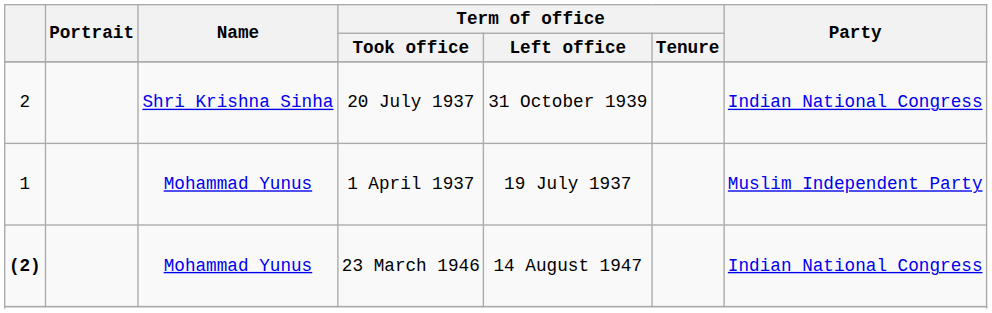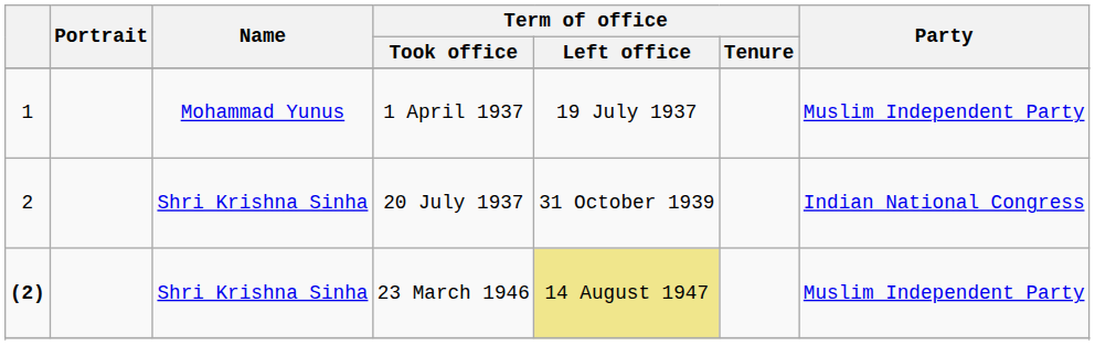rows swapped: 1 April 1937 <-> 20 July 1937
23 March 1946 | Name: Mohammad Yunus -> Shri Krishna Sinha
23 March 1946 | Term of office / Left office: no background -> khaki background
23 March 1946 | Party: Indian National Congress -> Muslim Independent Party
